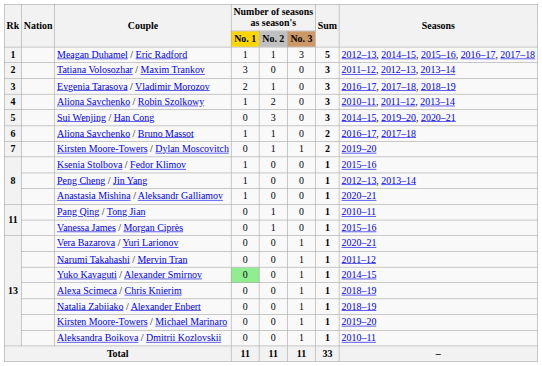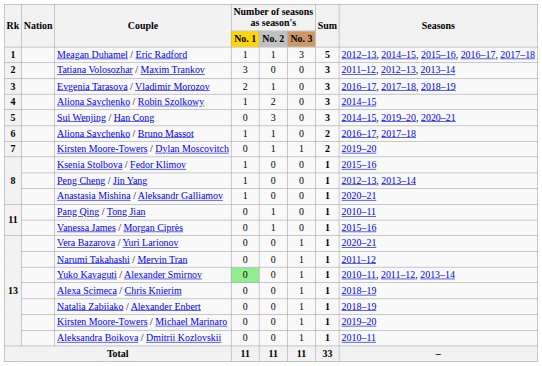Aliona Savchenko / Robin Szolkowy | Seasons: 2010–11, 2011–12, 2013–14 -> 2014–15
Yuko Kavaguti / Alexander Smirnov | Seasons: 2014–15 -> 2010–11, 2011–12, 2013–14
